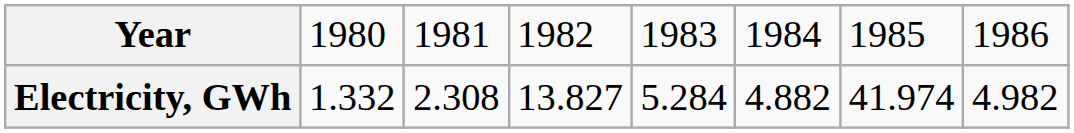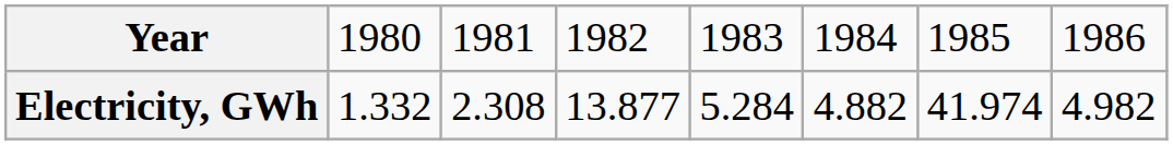Electricity, GWh | column 4: 13.827 -> 13.877
